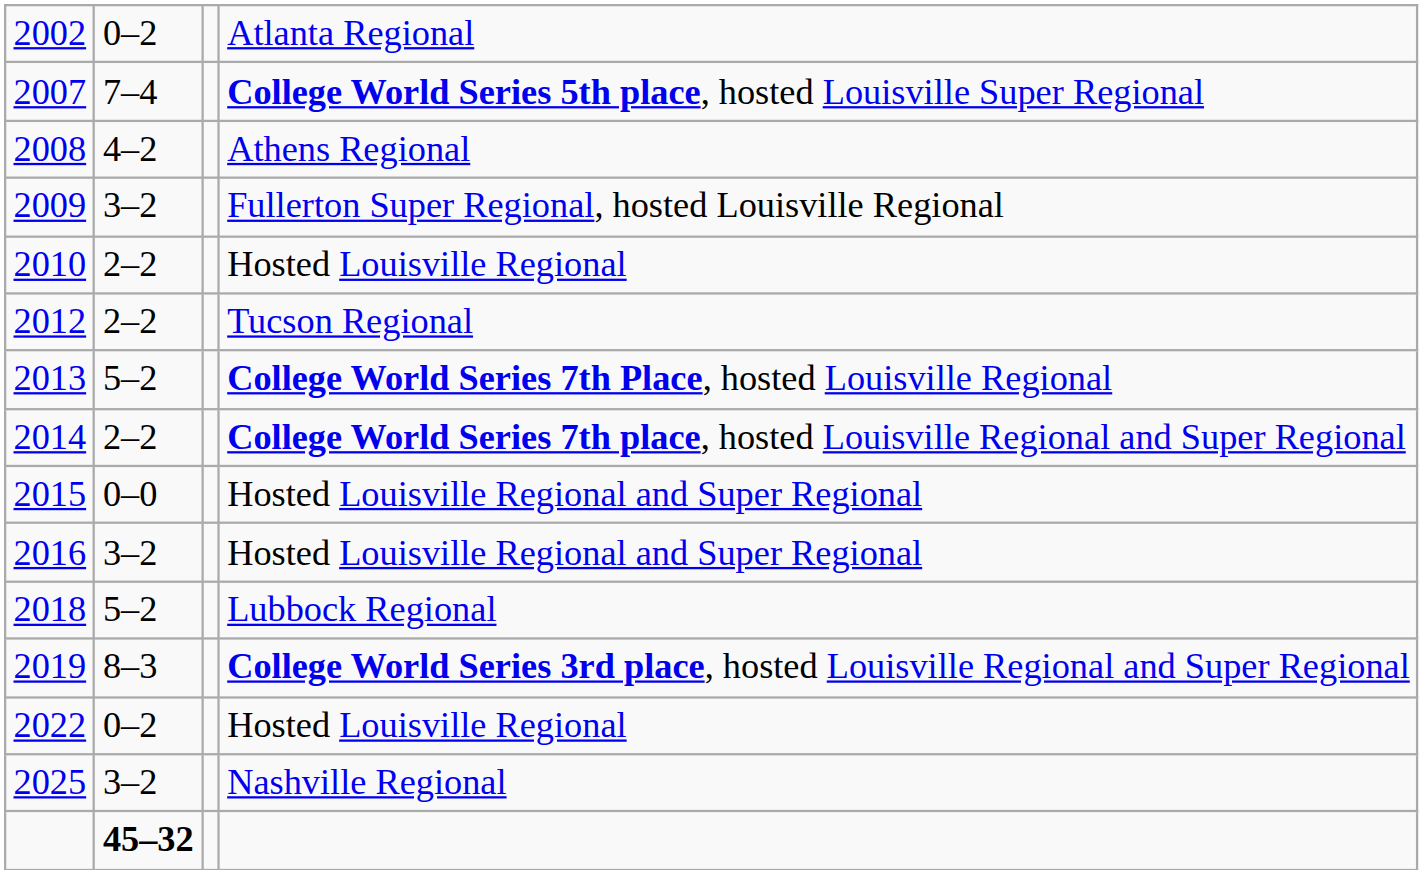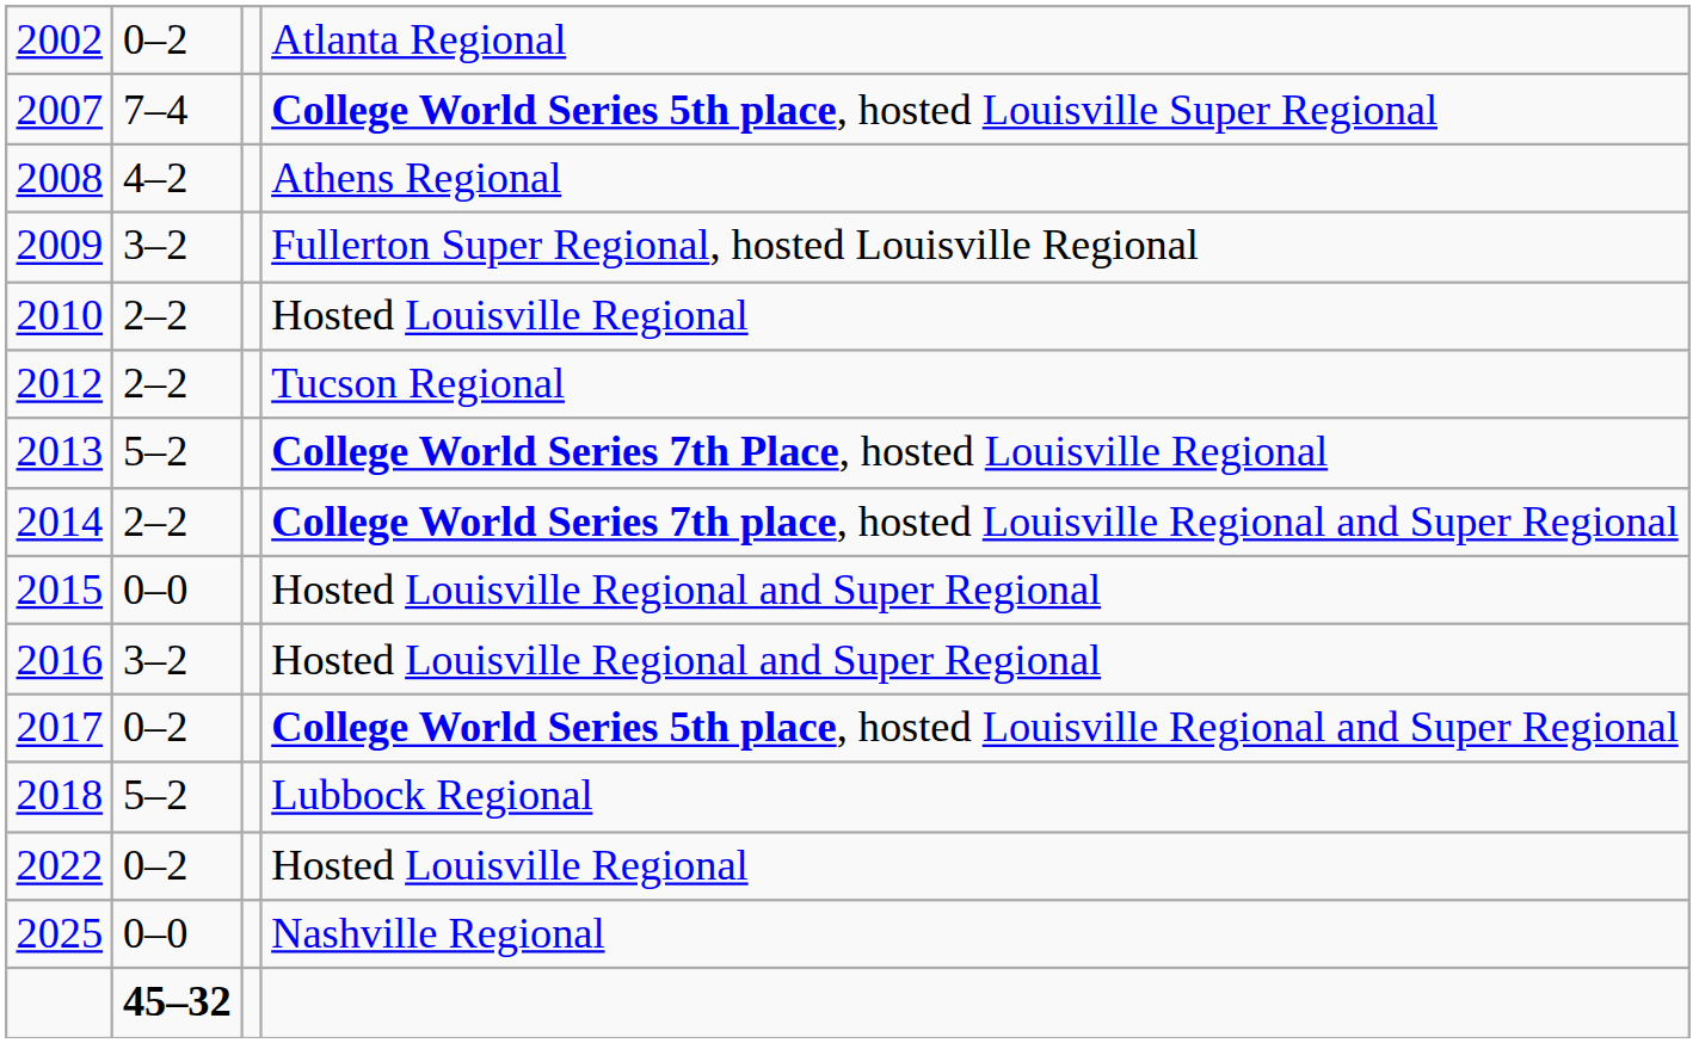+ row: 2017 | 0–2 | College World Series 5th place, hosted Louisville Regional and Super Regional
- row: 2019 | 8–3 | College World Series 3rd place, hosted Louisville Regional and Super Regional
2025 | column 2: 3–2 -> 0–0
